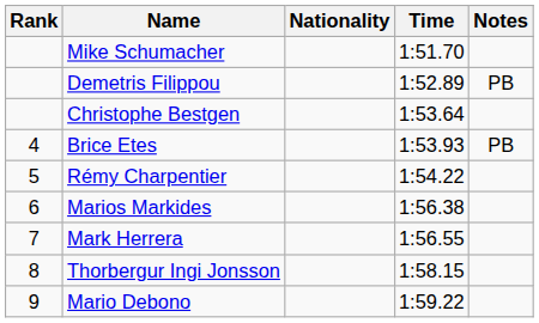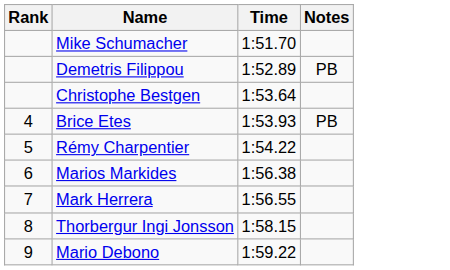- column: Nationality
